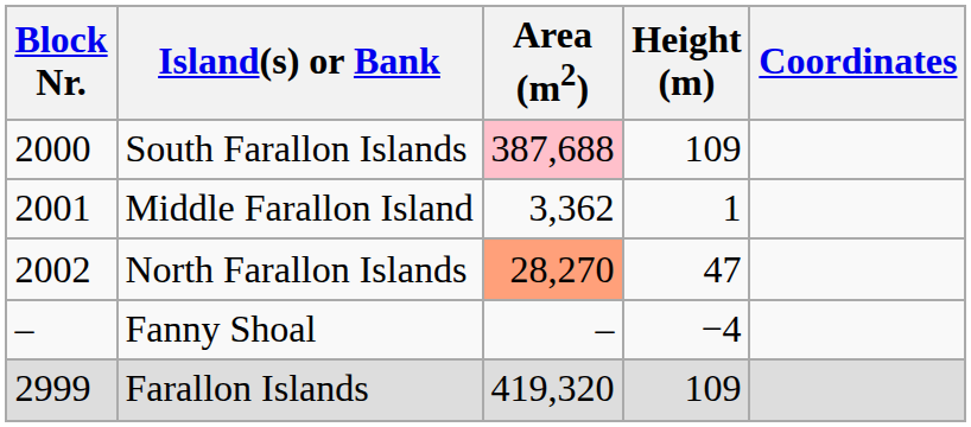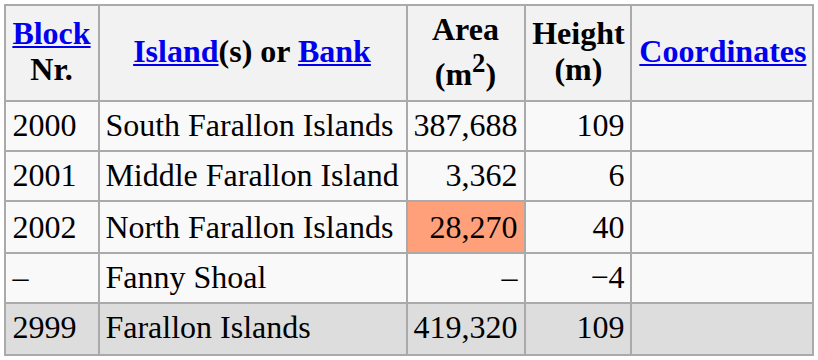South Farallon Islands | Area (m2): pink background -> no background
Middle Farallon Island | Height (m): 1 -> 6
North Farallon Islands | Height (m): 47 -> 40
